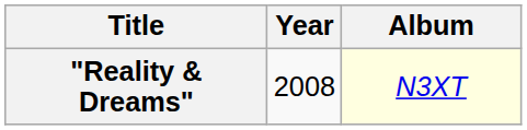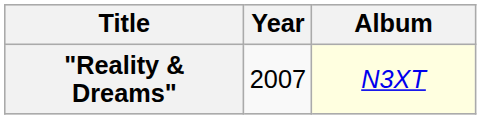"Reality & Dreams" | Year: 2008 -> 2007
